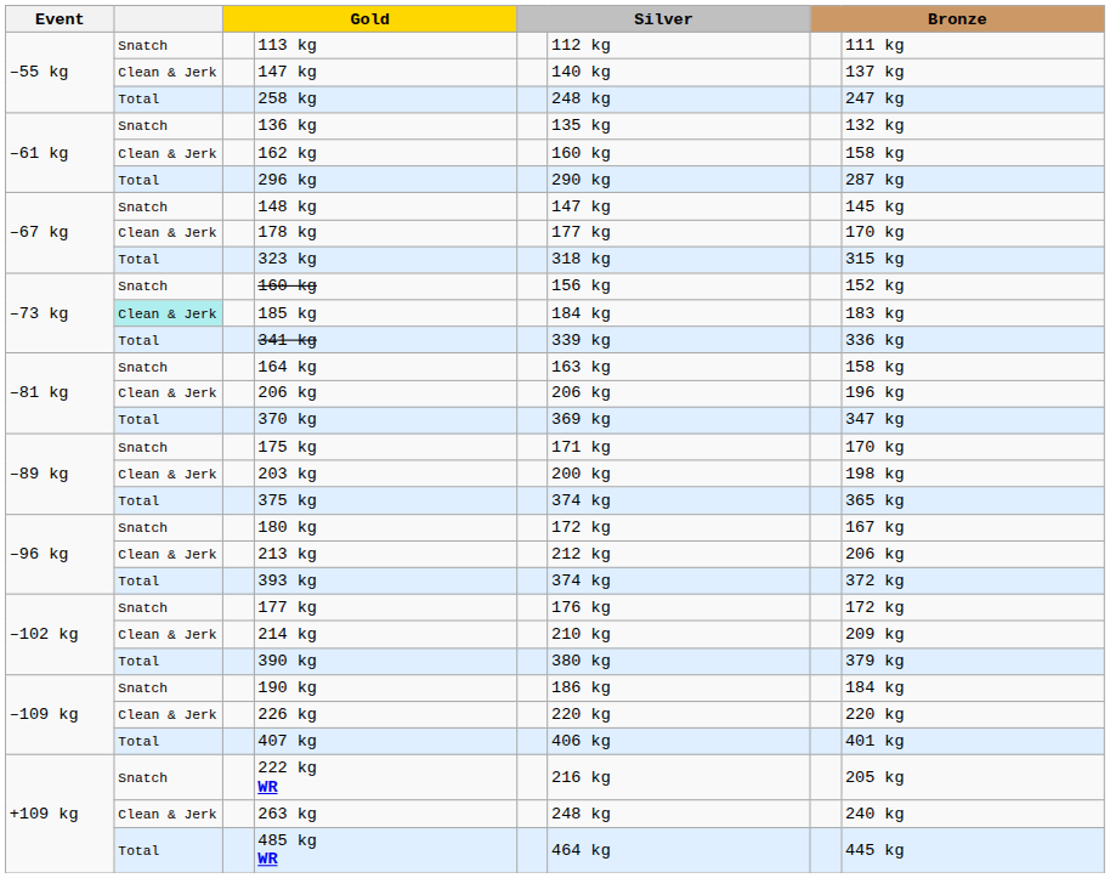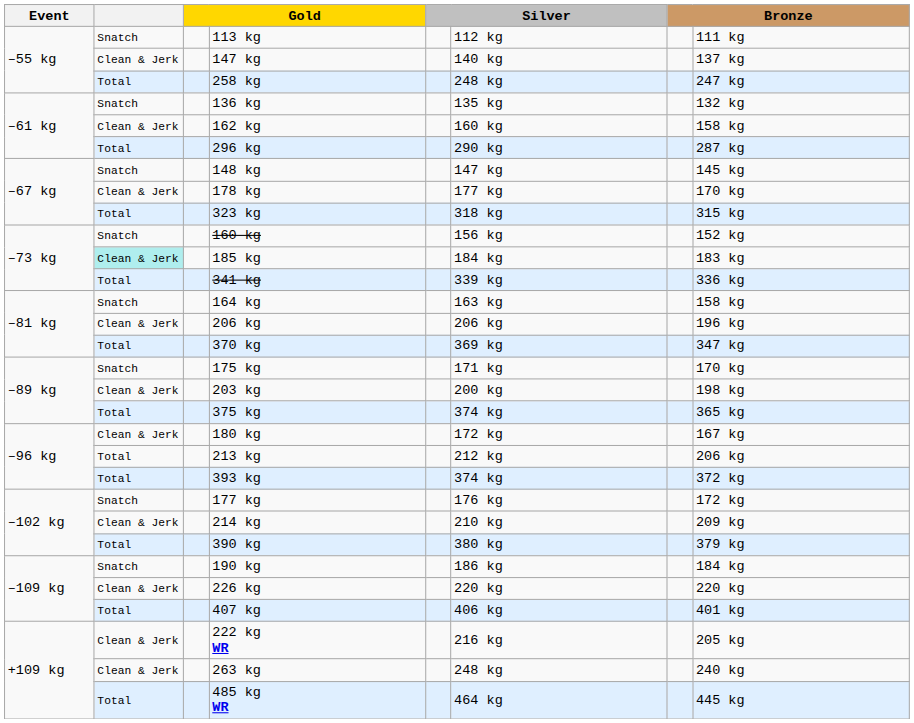180 kg | column 2: Snatch -> Clean & Jerk
213 kg | column 2: Clean & Jerk -> Total
222 kg WR | column 2: Snatch -> Clean & Jerk
